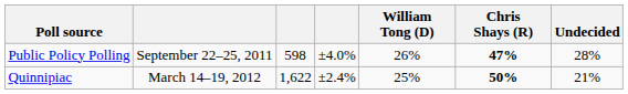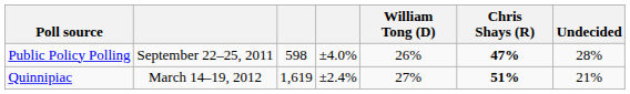Quinnipiac | column 3: 1,622 -> 1,619
Quinnipiac | William Tong (D): 25% -> 27%
Quinnipiac | Chris Shays (R): 50% -> 51%
